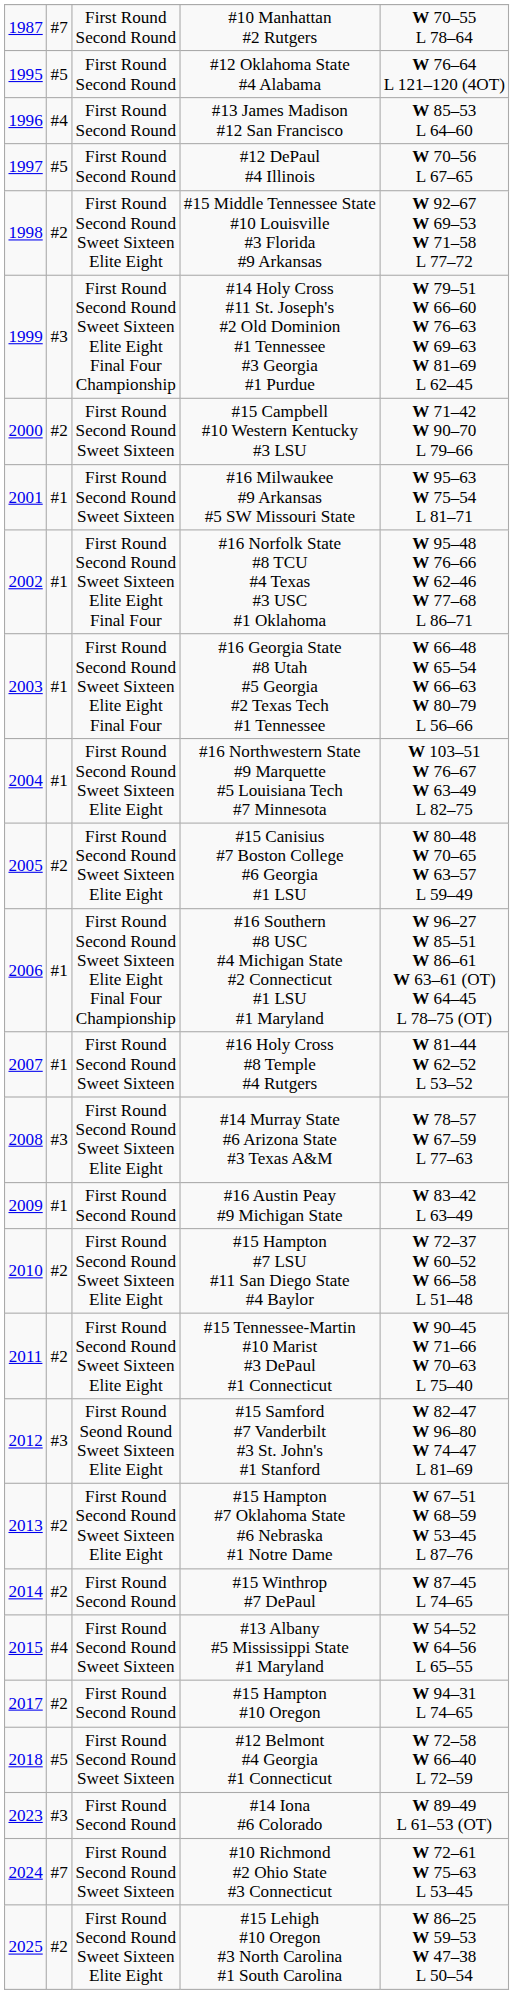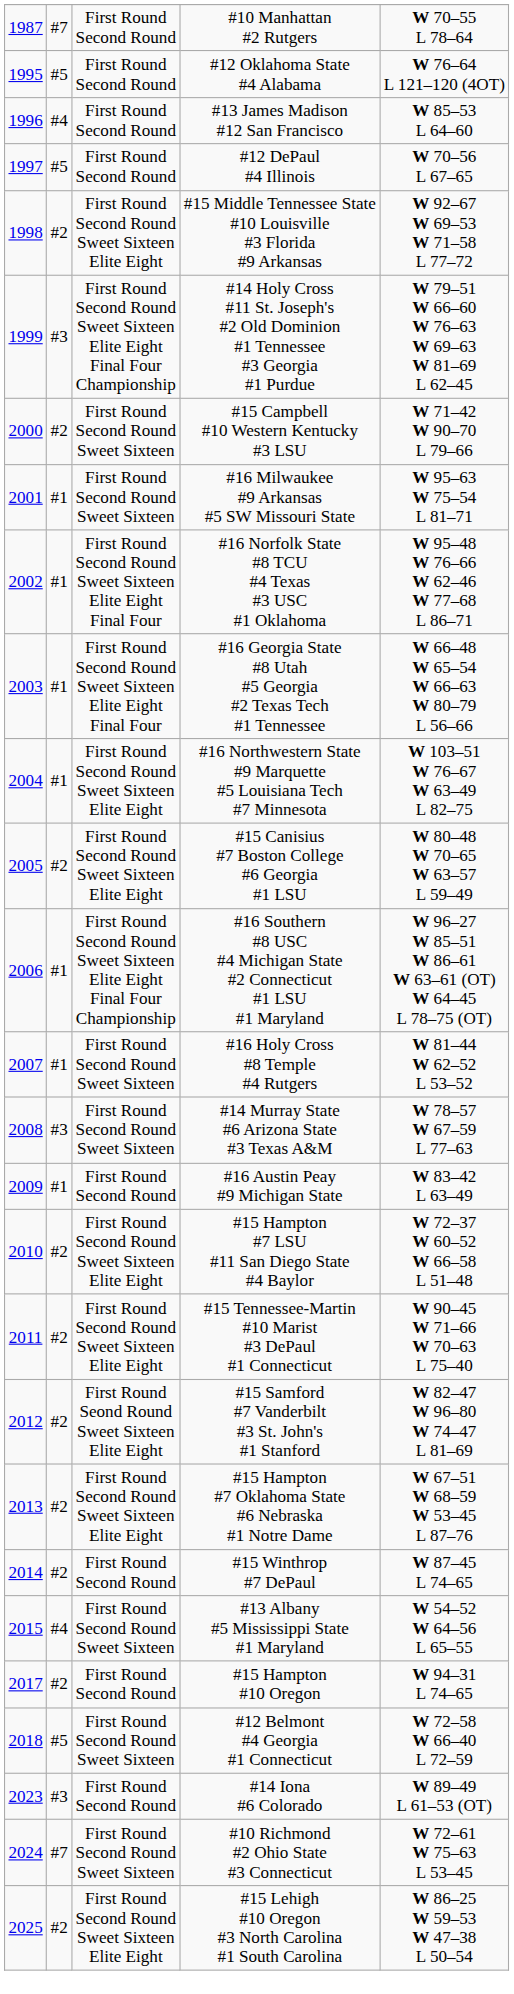#14 Murray State #6 Arizona State #3 Texas A&M | column 3: First Round Second Round Sweet Sixteen Elite Eight -> First Round Second Round Sweet Sixteen
#15 Samford #7 Vanderbilt #3 St. John's #1 Stanford | column 2: #3 -> #2
